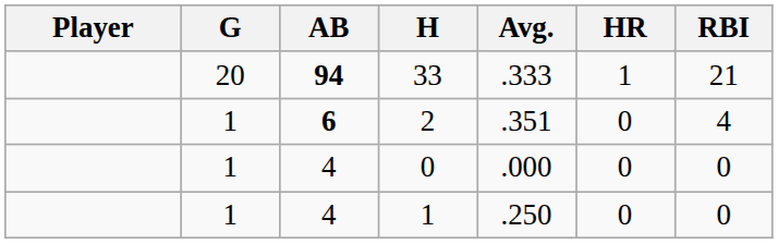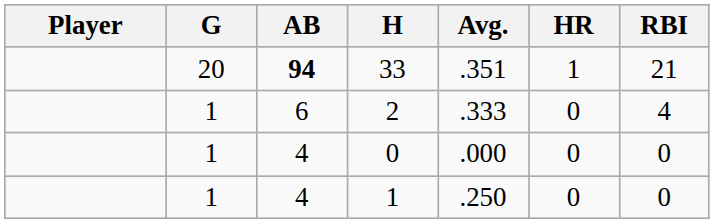33 | Avg.: .333 -> .351
2 | AB: bold -> normal
2 | Avg.: .351 -> .333
